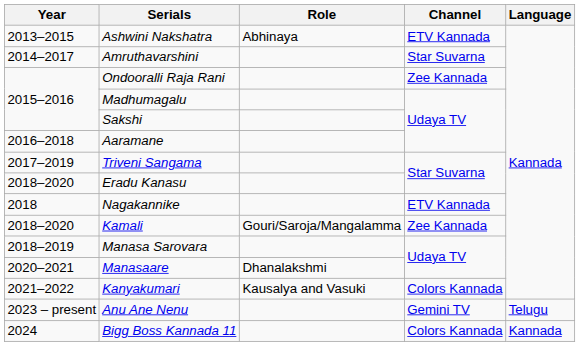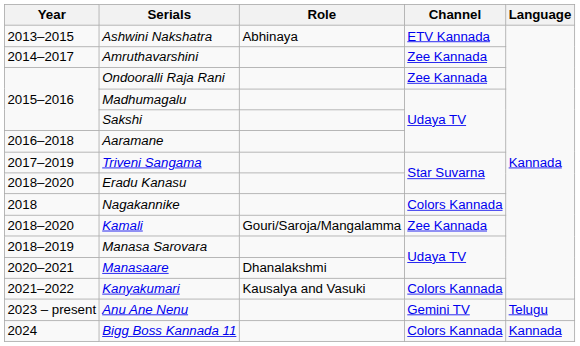Amruthavarshini | Channel: Star Suvarna -> Zee Kannada
Nagakannike | Channel: ETV Kannada -> Colors Kannada
